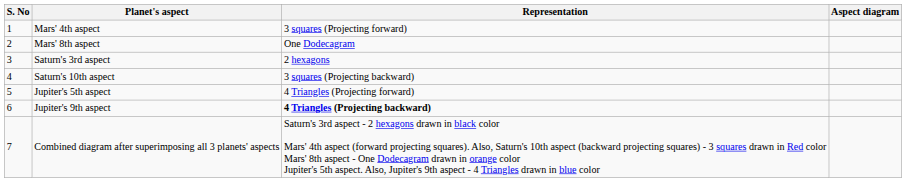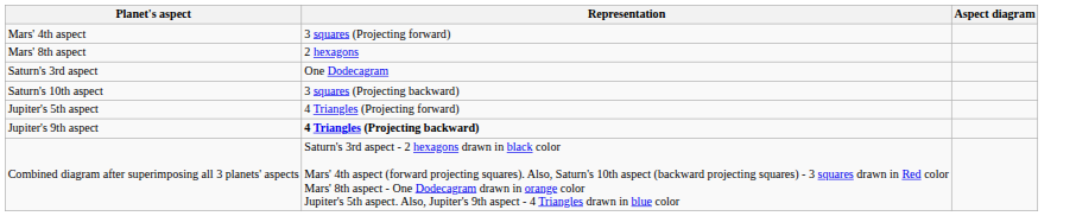- column: S. No | 1 | 2 | 3 | 4 | 5 | 6 | 7
Mars' 8th aspect | Representation: One Dodecagram -> 2 hexagons
Saturn's 3rd aspect | Representation: 2 hexagons -> One Dodecagram
